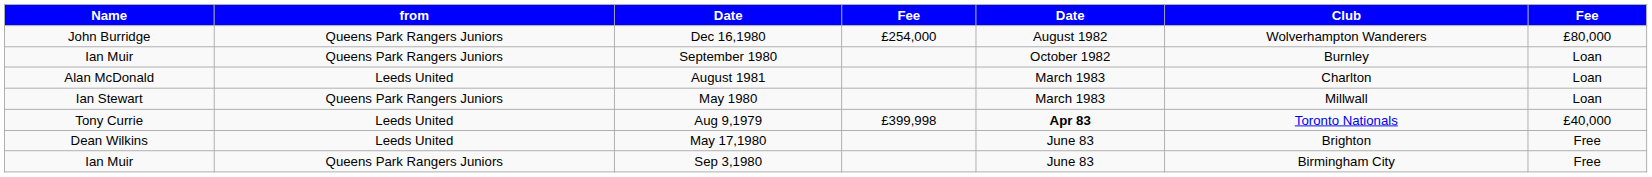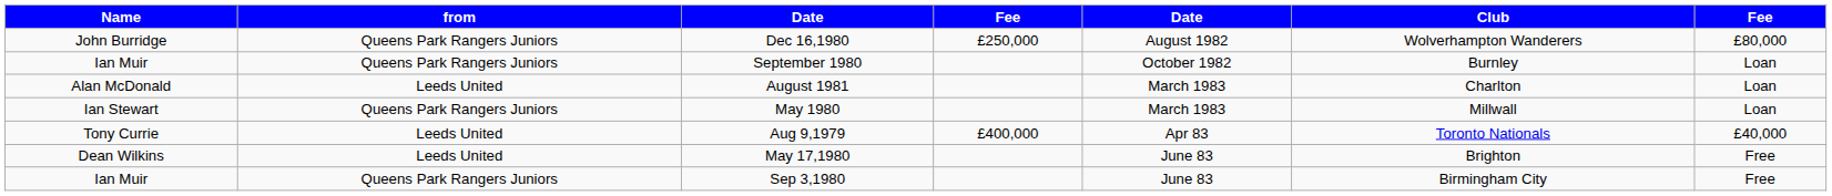Dec 16,1980 | column 4: £254,000 -> £250,000
Aug 9,1979 | column 4: £399,998 -> £400,000
Aug 9,1979 | column 5: bold -> normal
